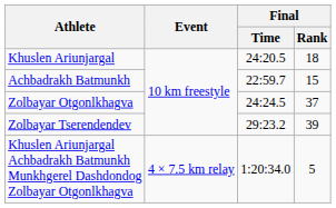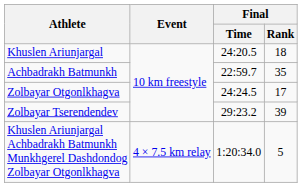Achbadrakh Batmunkh | Final / Rank: 15 -> 35
Zolbayar Otgonlkhagva | Final / Rank: 37 -> 17
